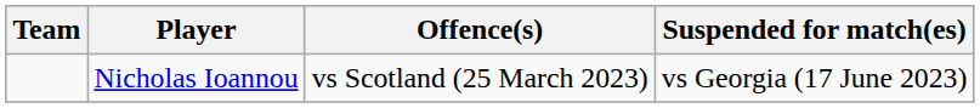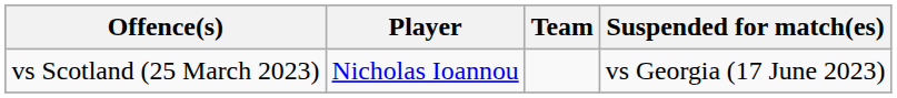columns swapped: Team <-> Offence(s)
